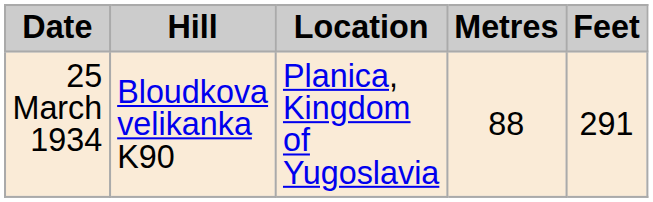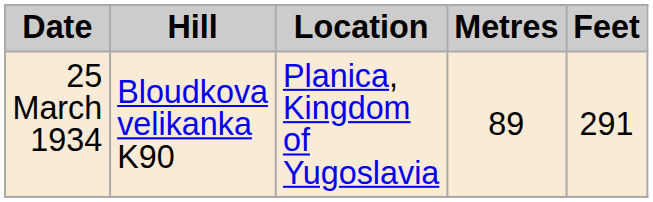25 March 1934 | Metres: 88 -> 89
